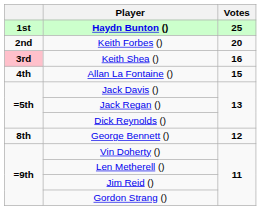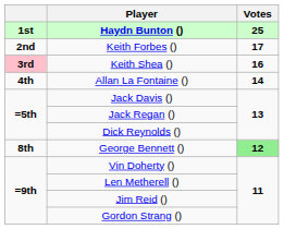Keith Forbes () | Votes: 20 -> 17
Allan La Fontaine () | Votes: 15 -> 14
George Bennett () | Votes: no background -> lightgreen background
